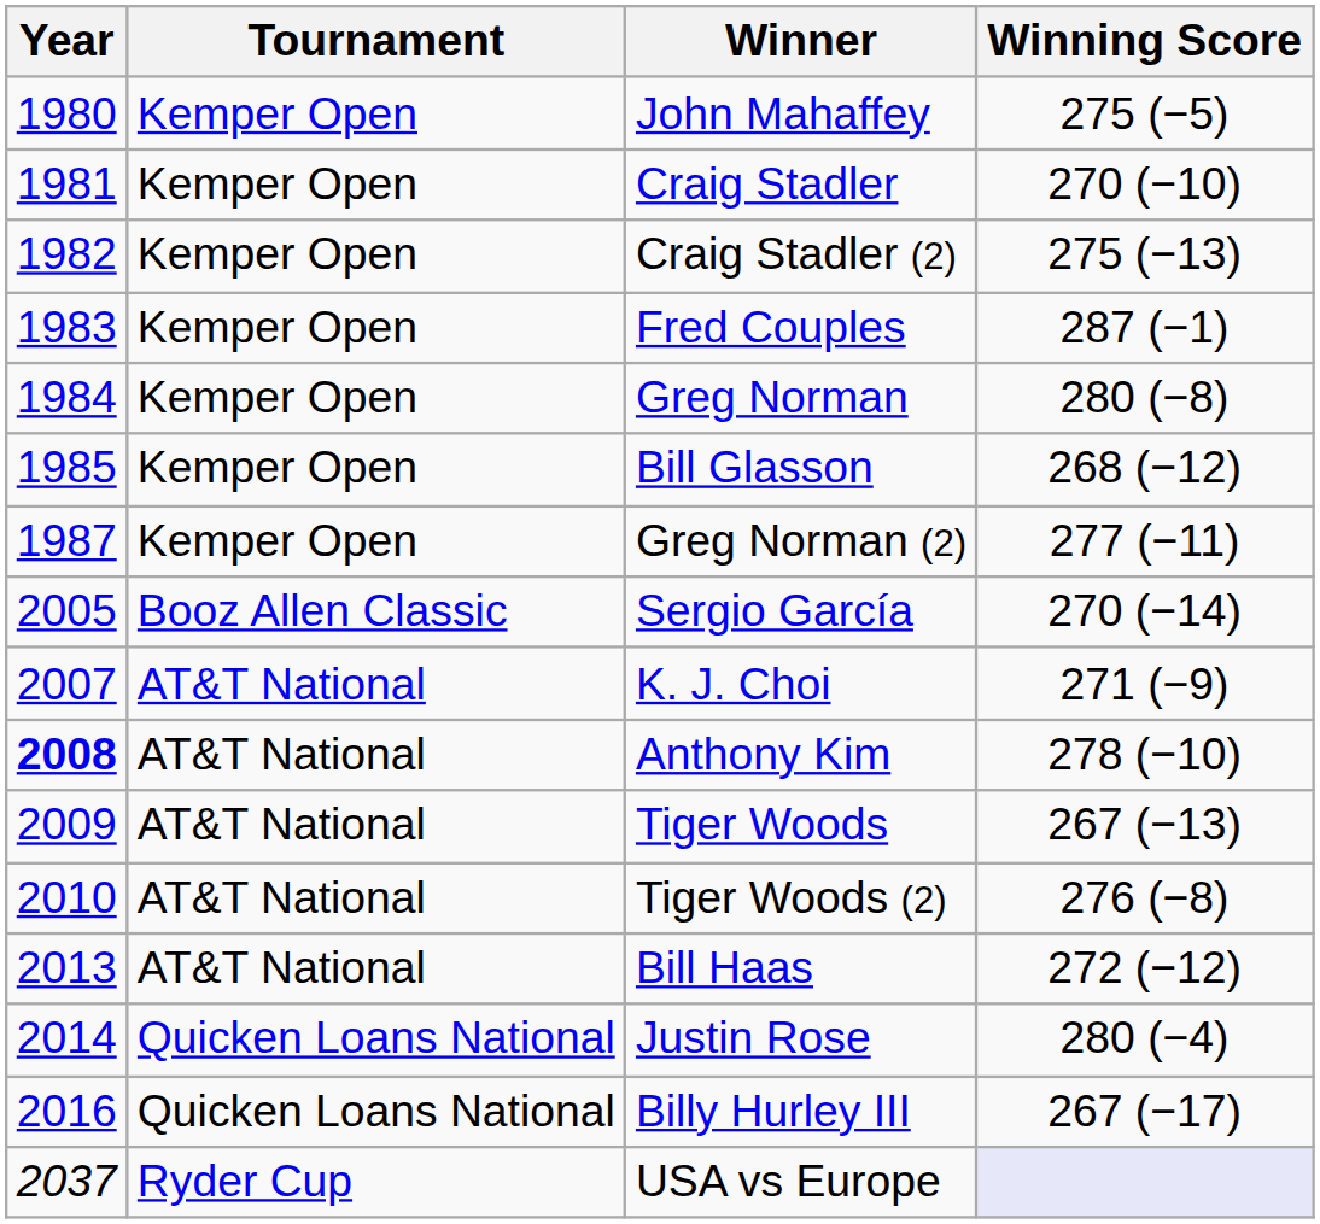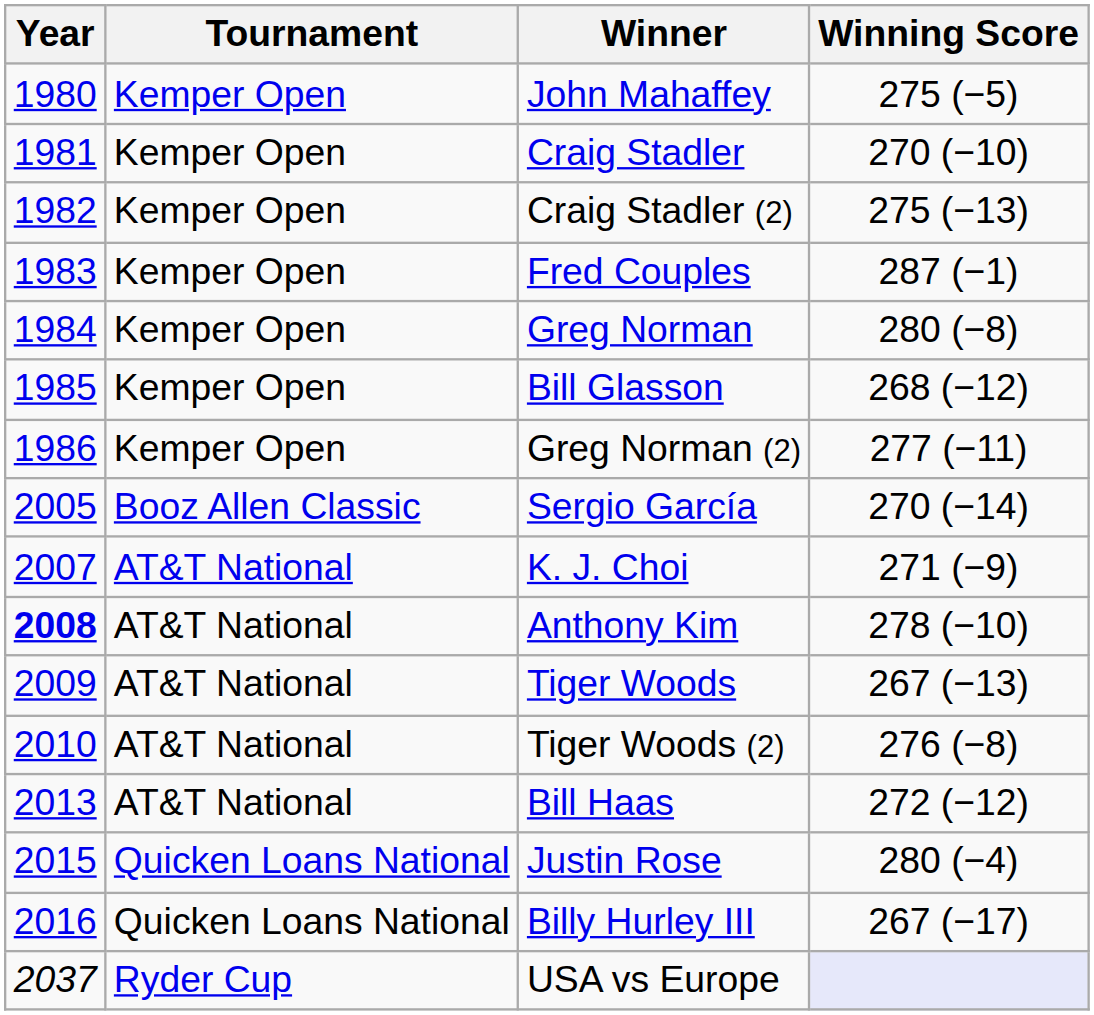Greg Norman (2) | Year: 1987 -> 1986
Justin Rose | Year: 2014 -> 2015
